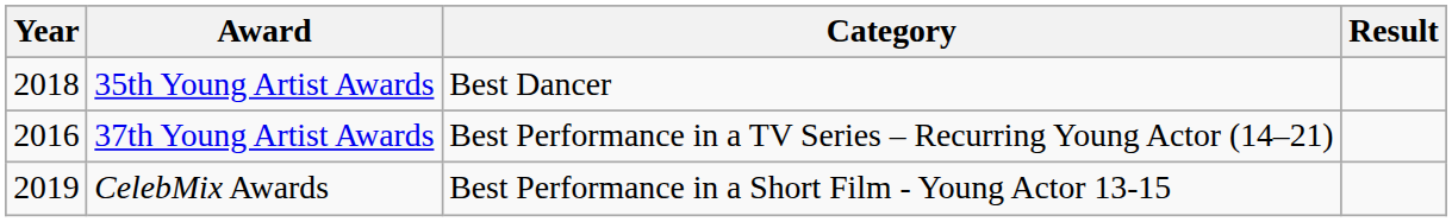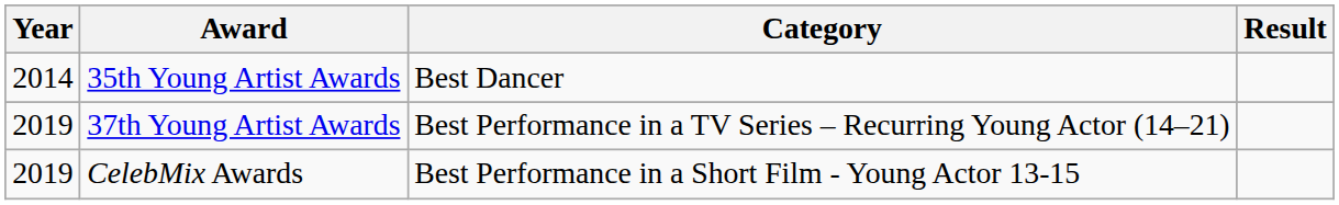35th Young Artist Awards | Year: 2018 -> 2014
37th Young Artist Awards | Year: 2016 -> 2019
